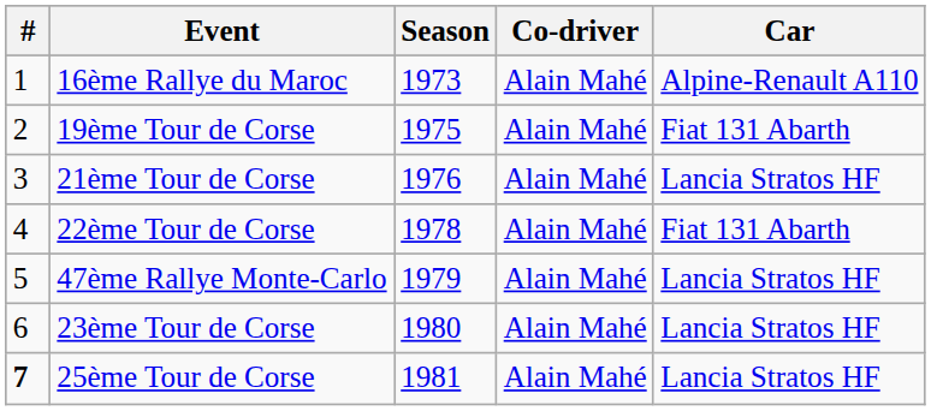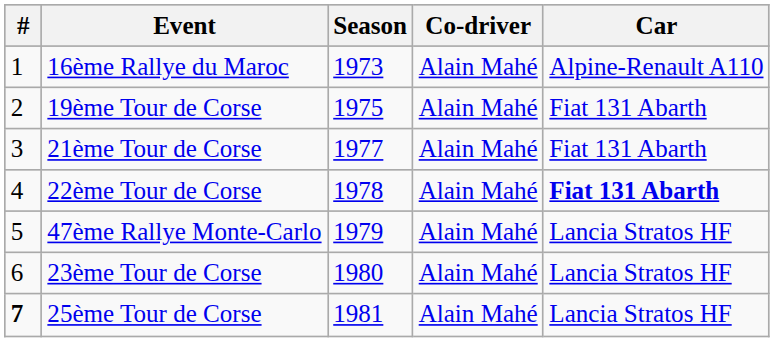21ème Tour de Corse | Season: 1976 -> 1977
21ème Tour de Corse | Car: Lancia Stratos HF -> Fiat 131 Abarth
22ème Tour de Corse | Car: normal -> bold
